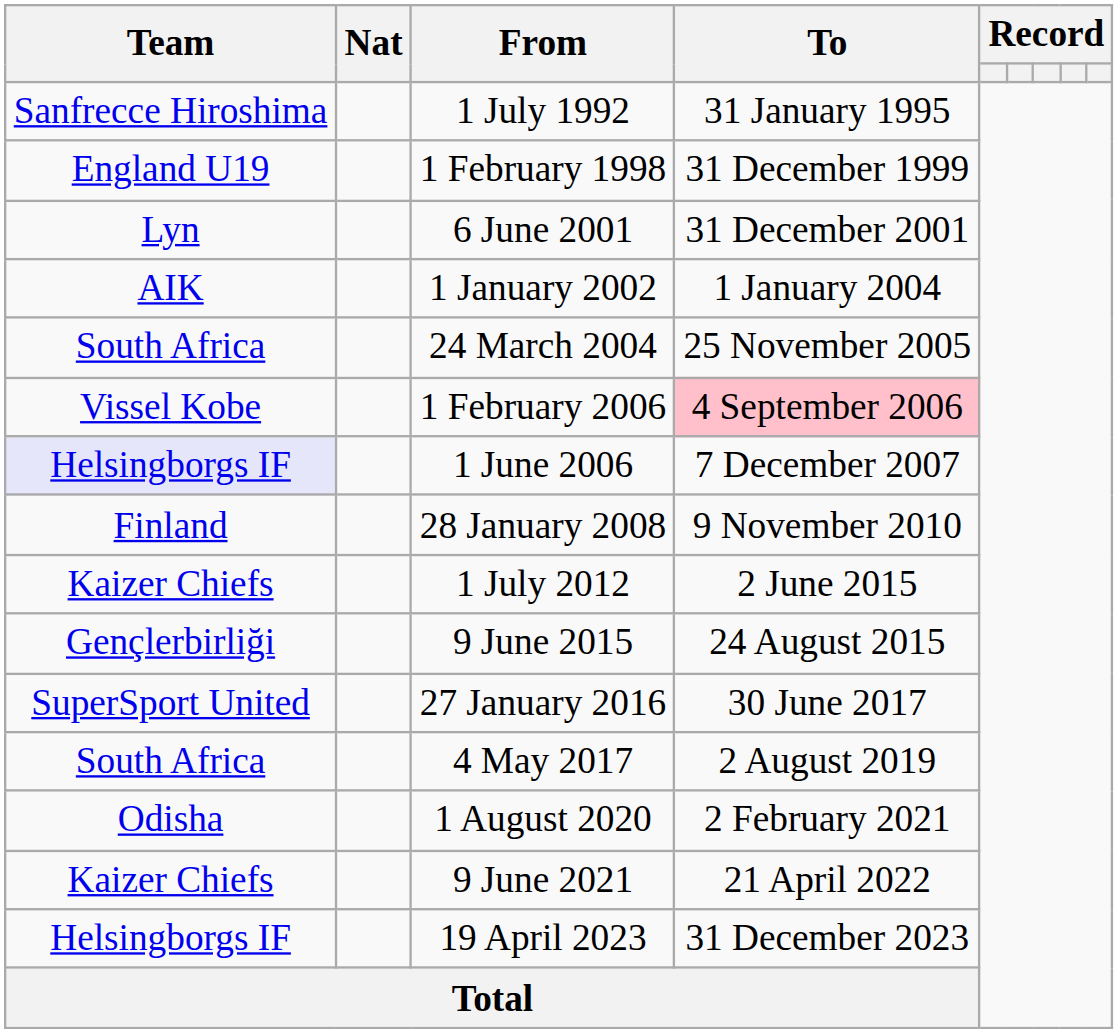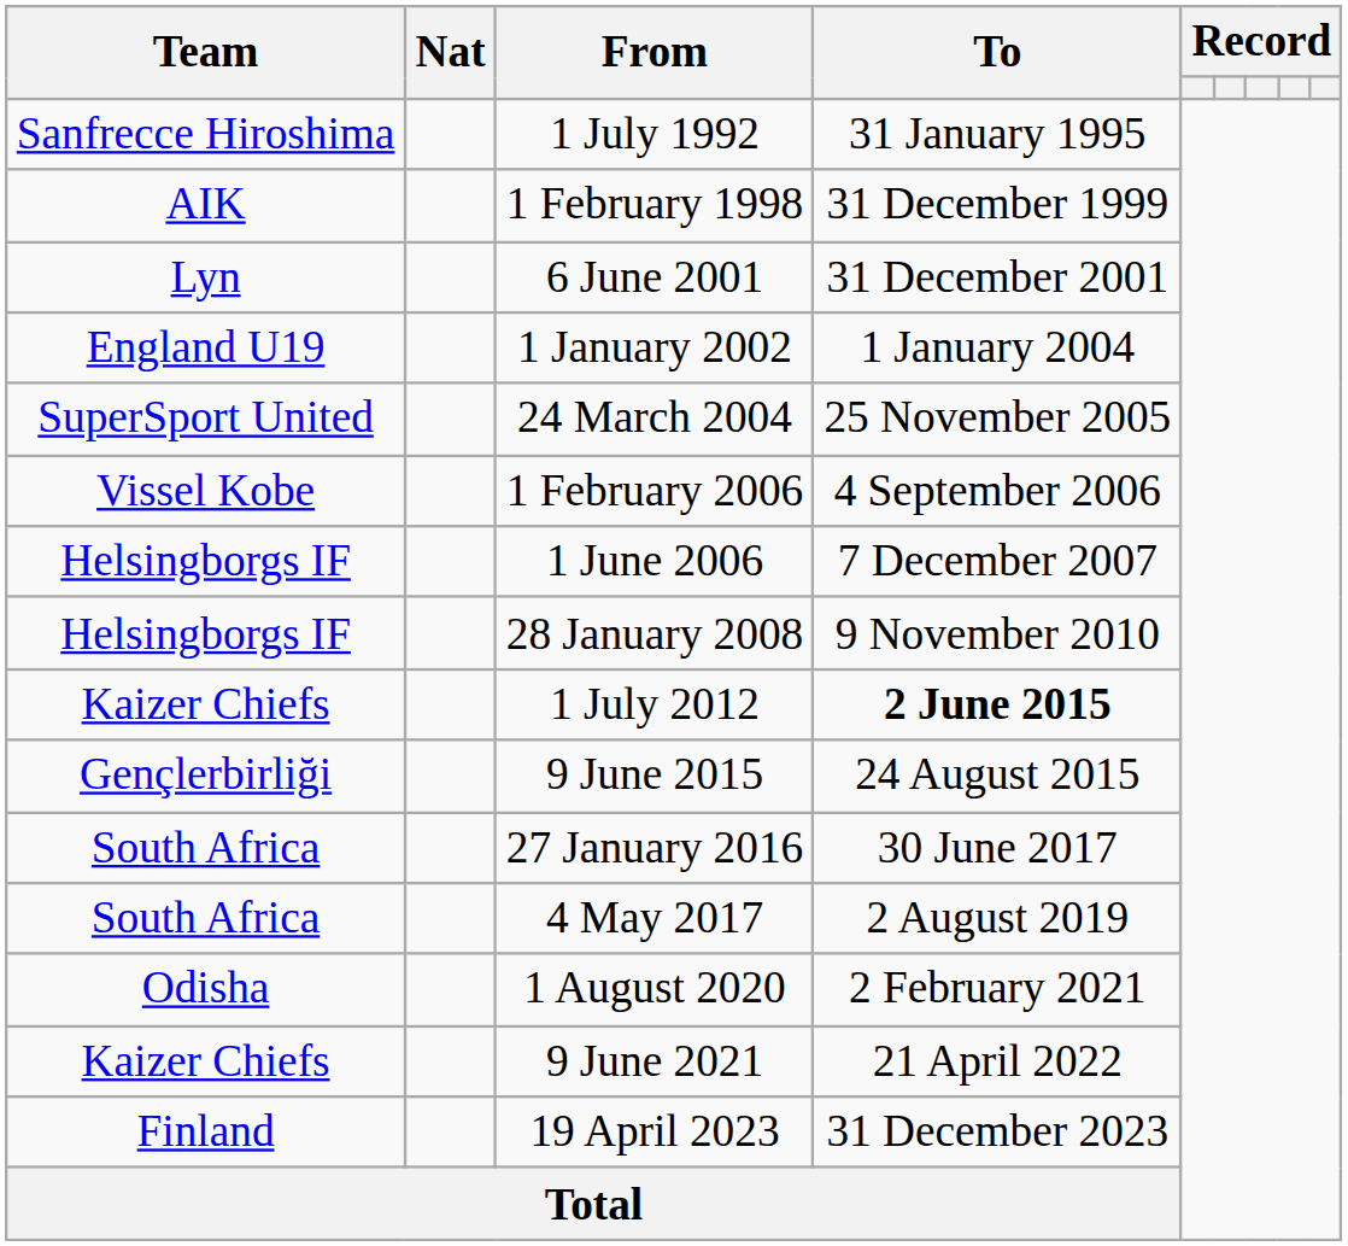1 February 1998 | Team: England U19 -> AIK
1 January 2002 | Team: AIK -> England U19
24 March 2004 | Team: South Africa -> SuperSport United
1 February 2006 | To: pink background -> no background
1 June 2006 | Team: lavender background -> no background
28 January 2008 | Team: Finland -> Helsingborgs IF
1 July 2012 | To: normal -> bold
27 January 2016 | Team: SuperSport United -> South Africa
19 April 2023 | Team: Helsingborgs IF -> Finland
